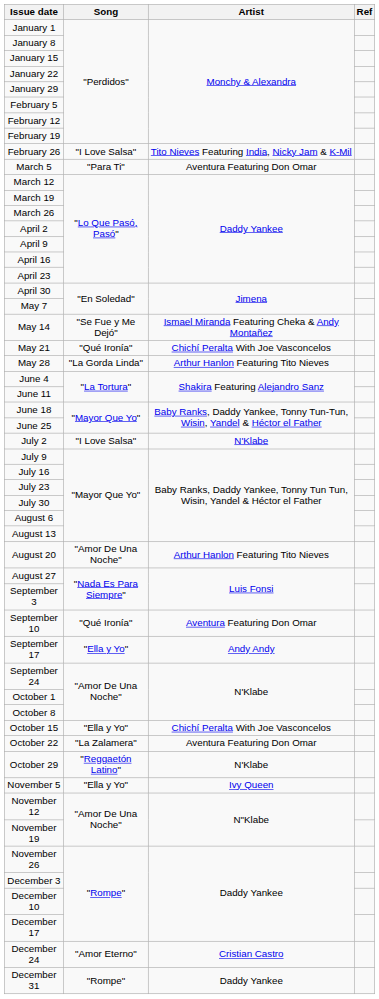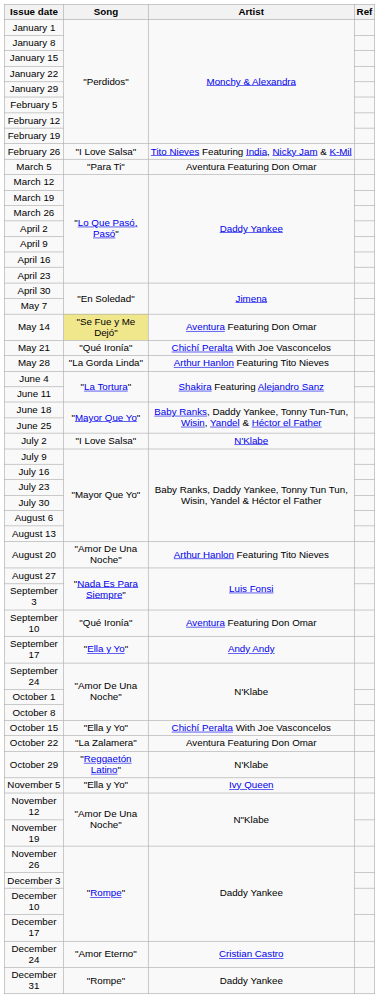May 14 | Song: no background -> khaki background
May 14 | Artist: Ismael Miranda Featuring Cheka & Andy Montañez -> Aventura Featuring Don Omar
